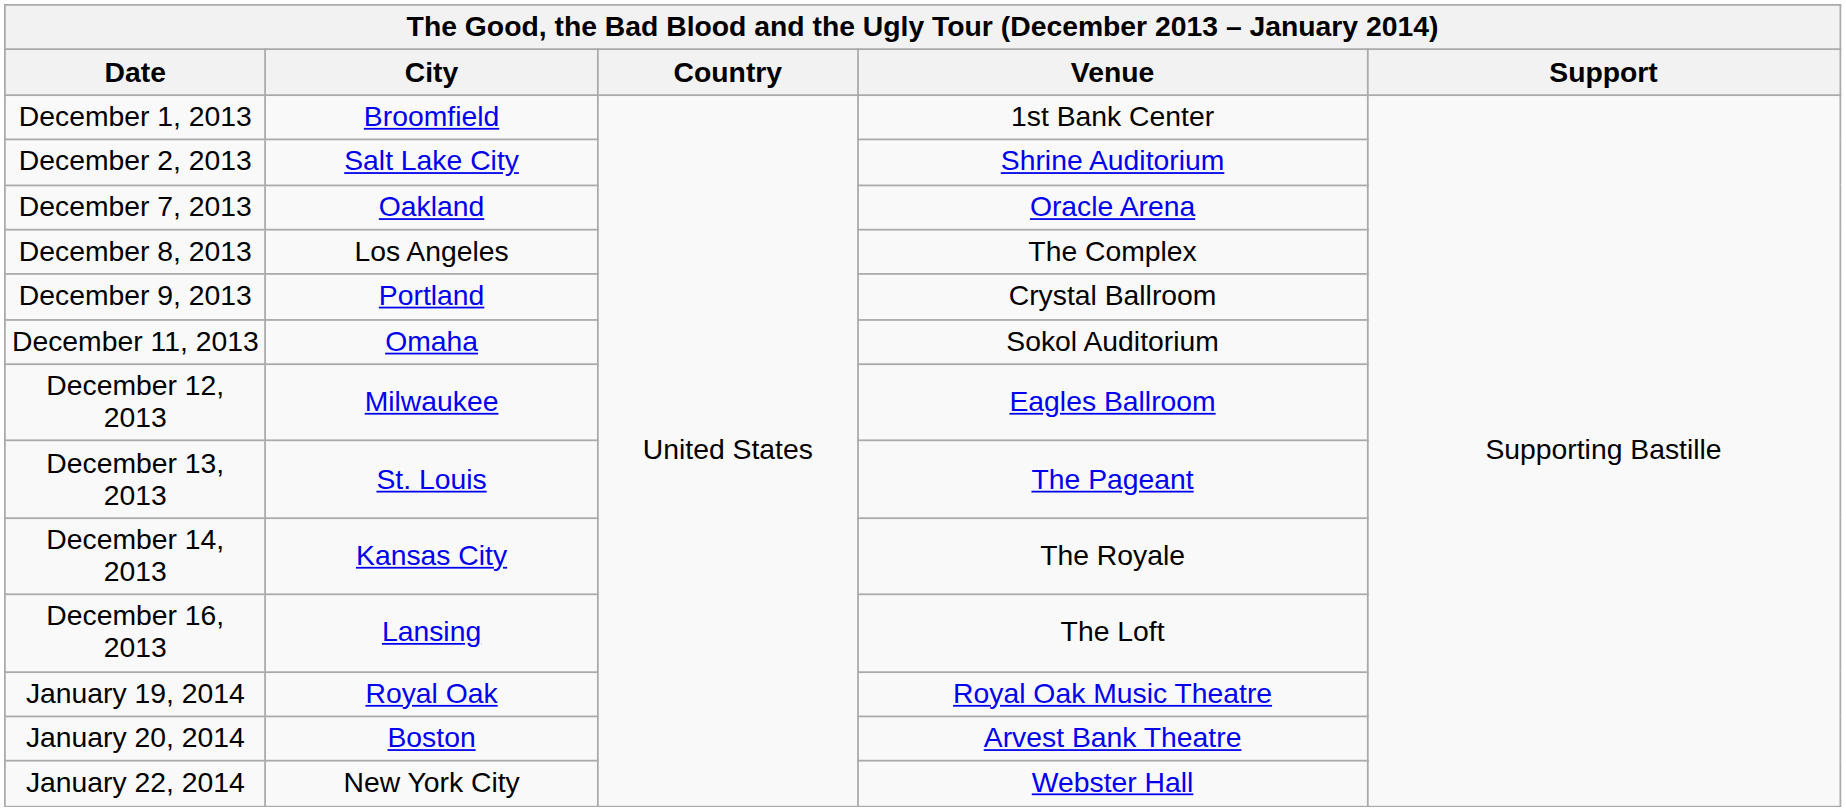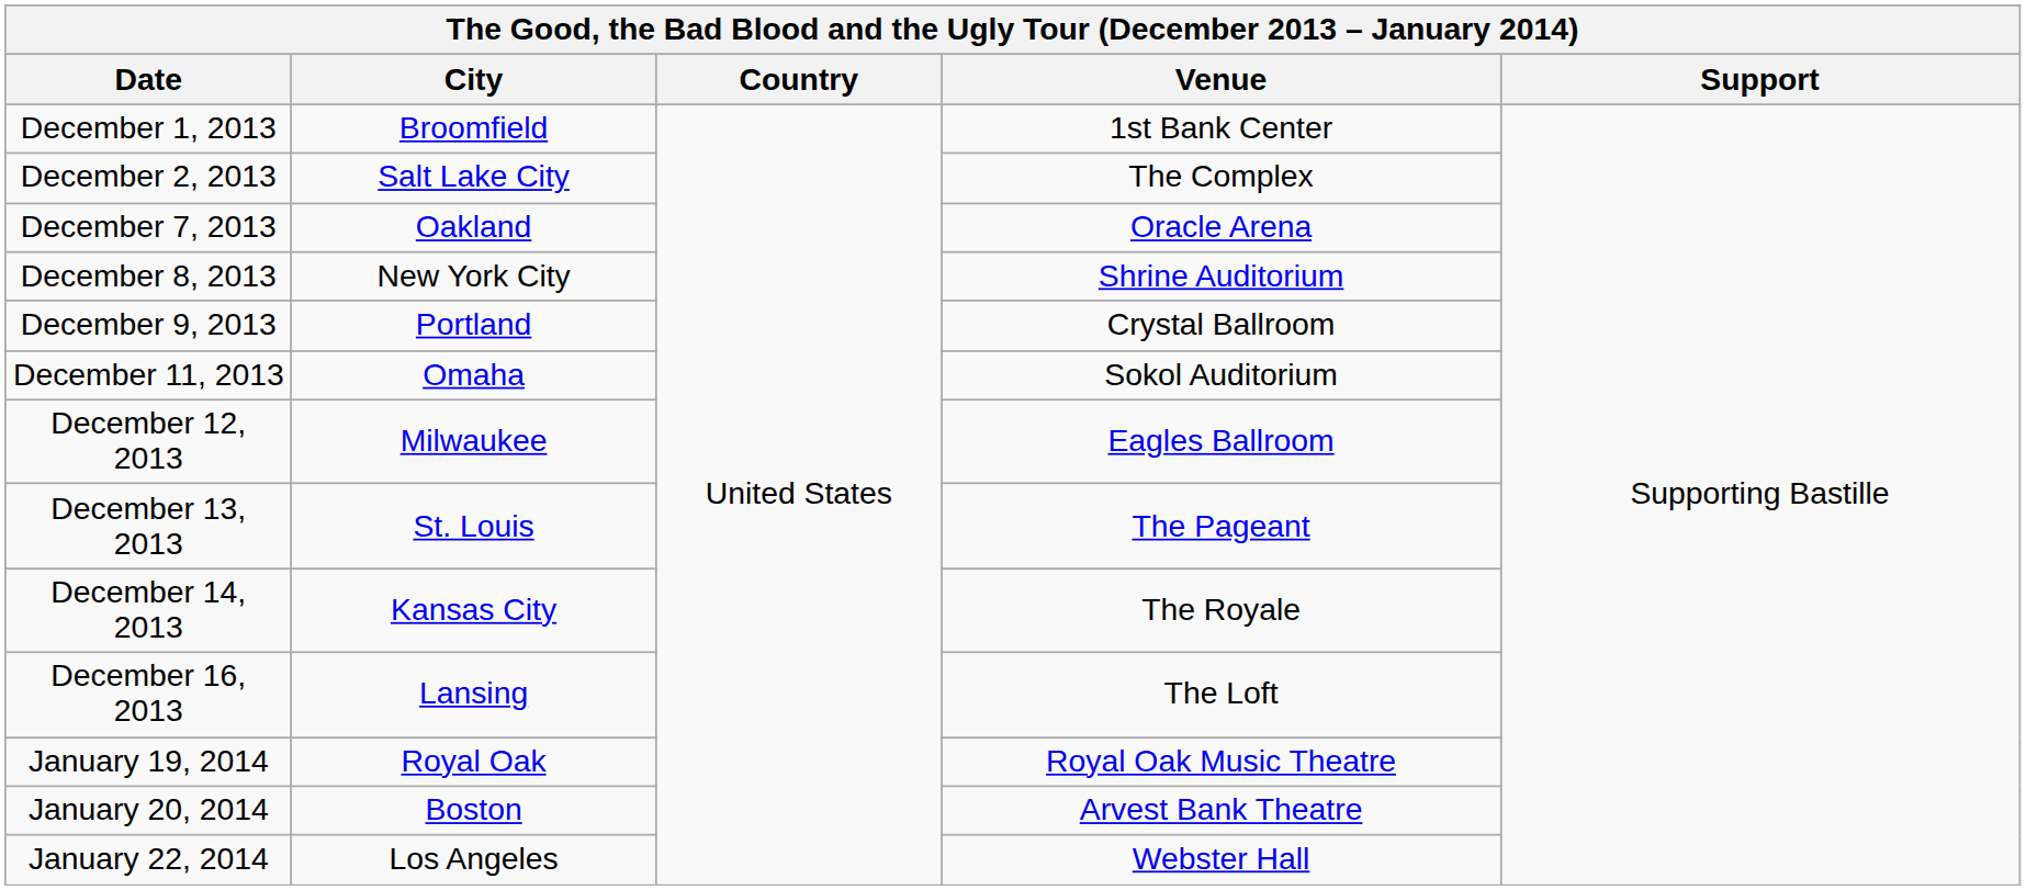December 2, 2013 | Venue: Shrine Auditorium -> The Complex
December 8, 2013 | City: Los Angeles -> New York City
December 8, 2013 | Venue: The Complex -> Shrine Auditorium
January 22, 2014 | City: New York City -> Los Angeles
